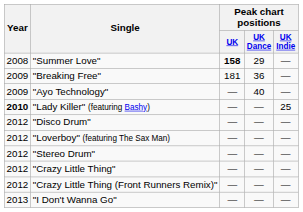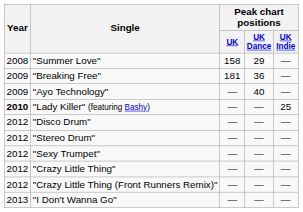"Summer Love" | Peak chart positions / UK: bold -> normal
- row: 2012 | "Loverboy" (featuring The Sax Man) | — | — | —
+ row: 2012 | "Sexy Trumpet" | — | — | —
